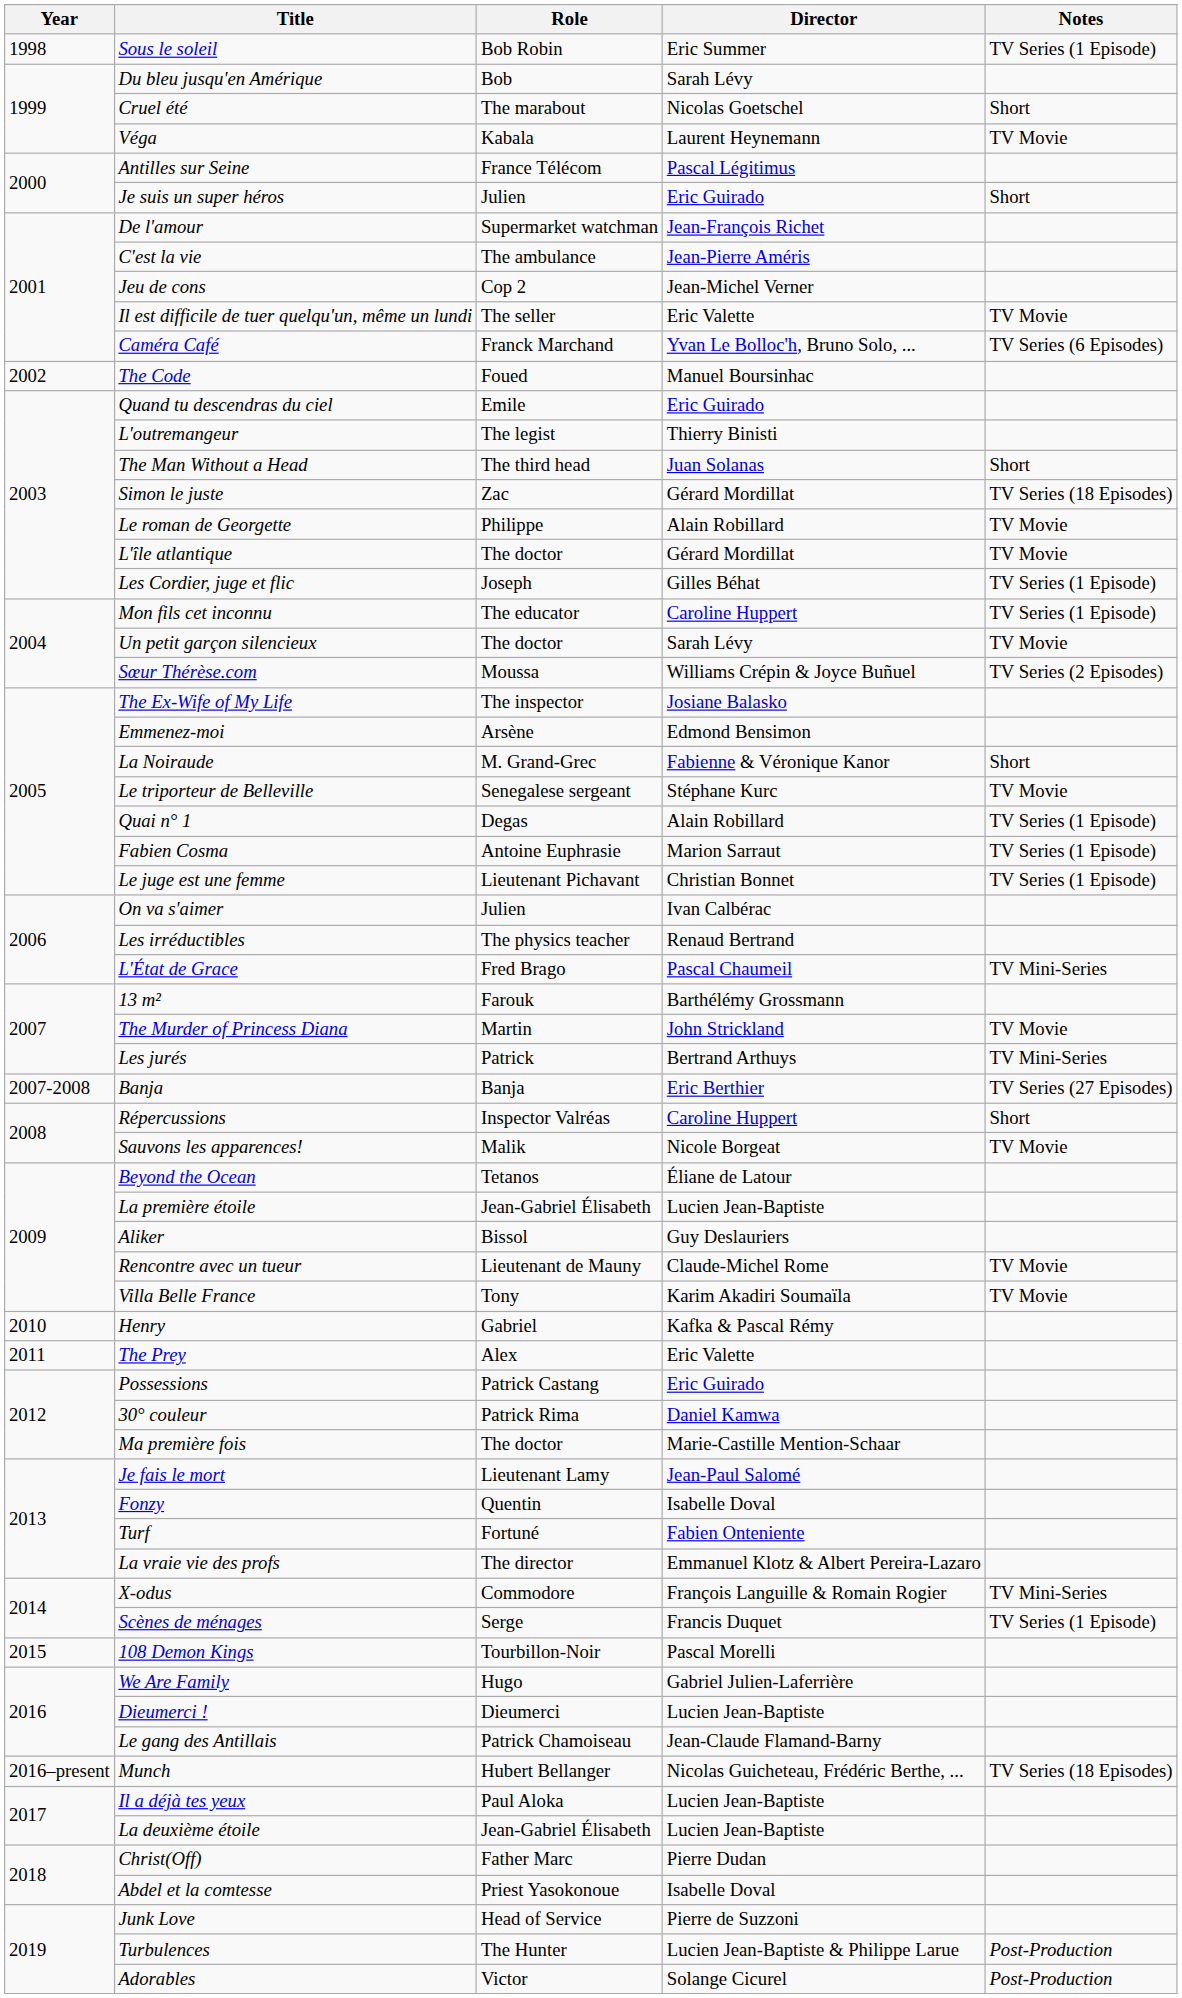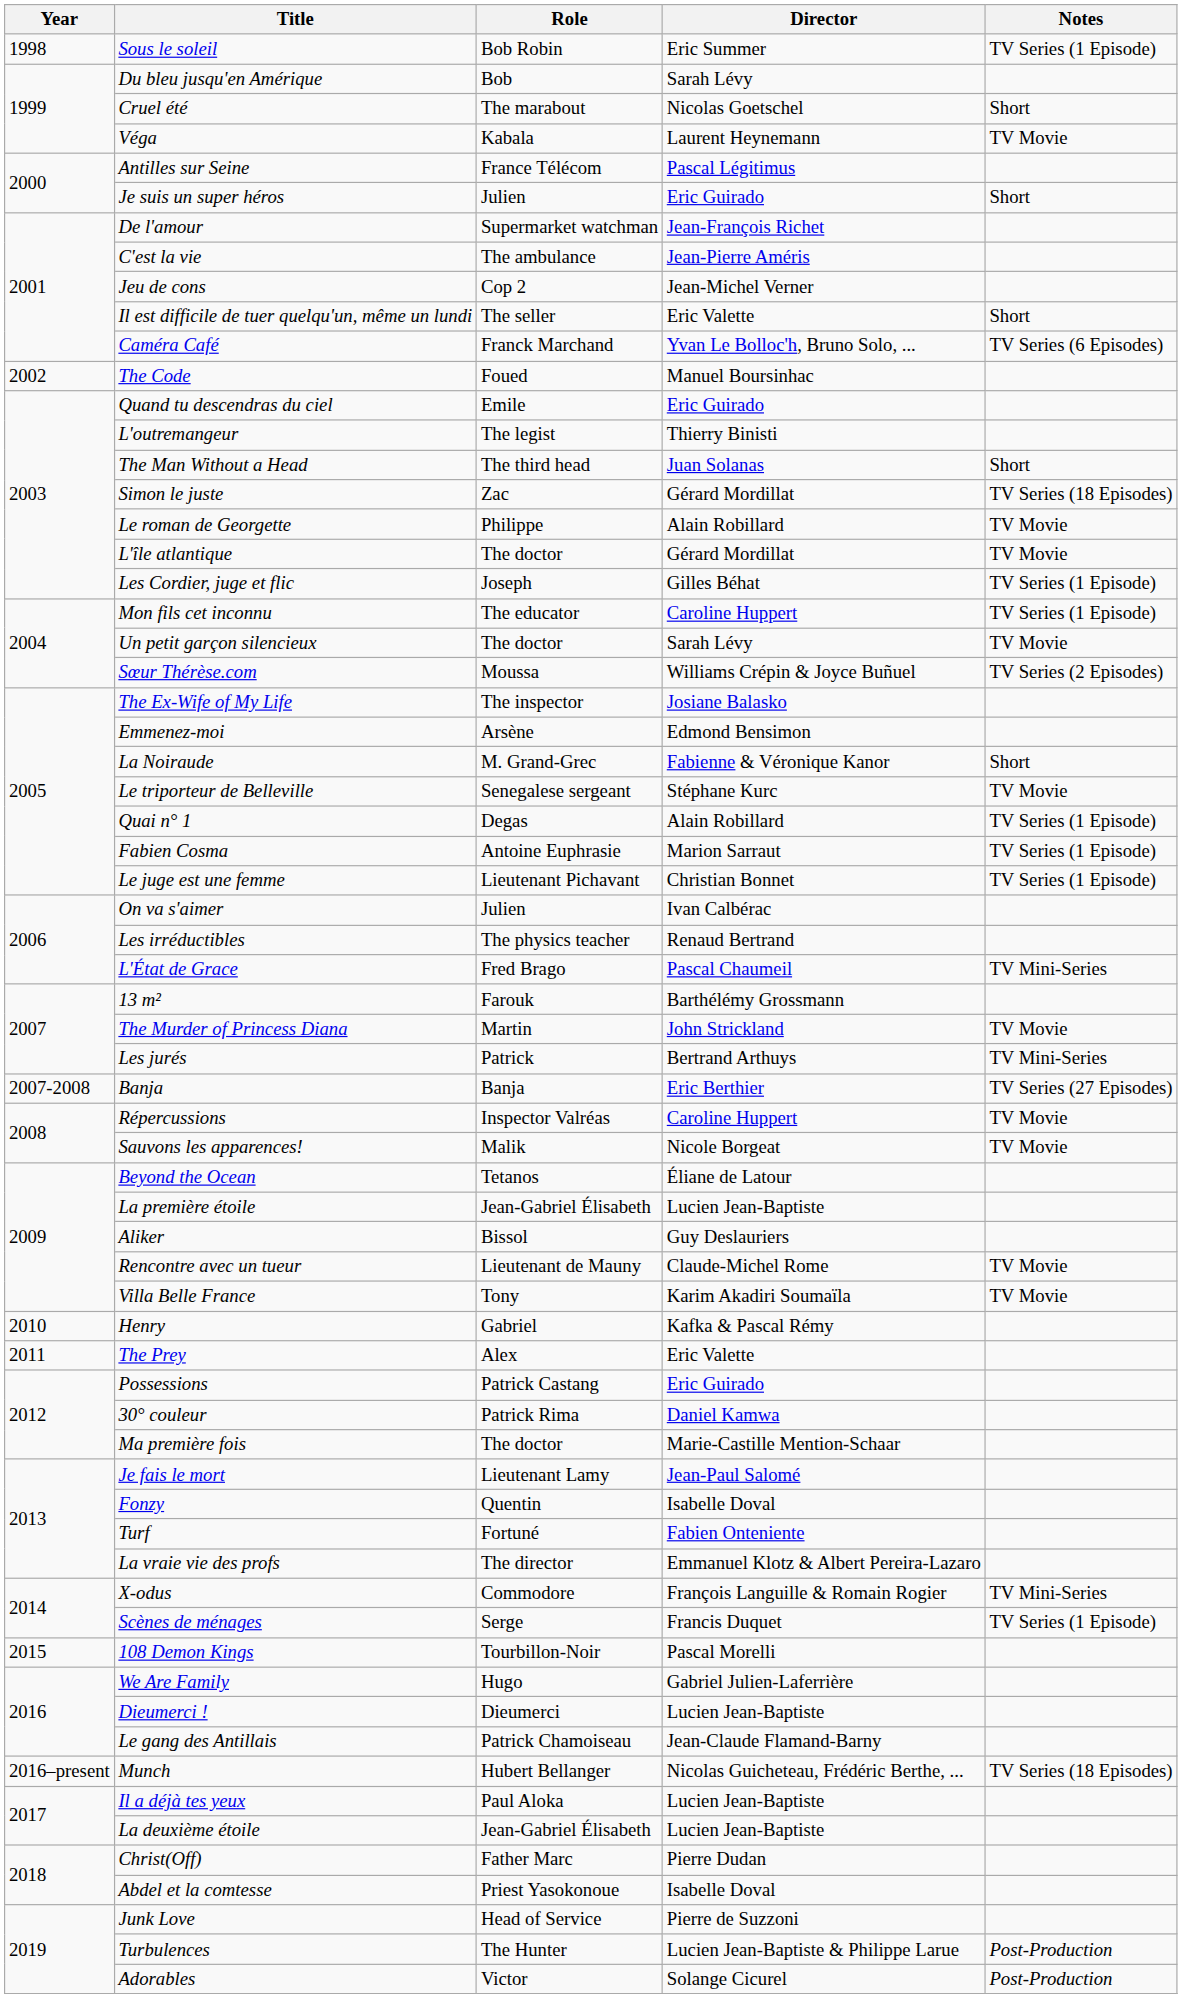Il est difficile de tuer quelqu'un, même un lundi | Notes: TV Movie -> Short
Répercussions | Notes: Short -> TV Movie
